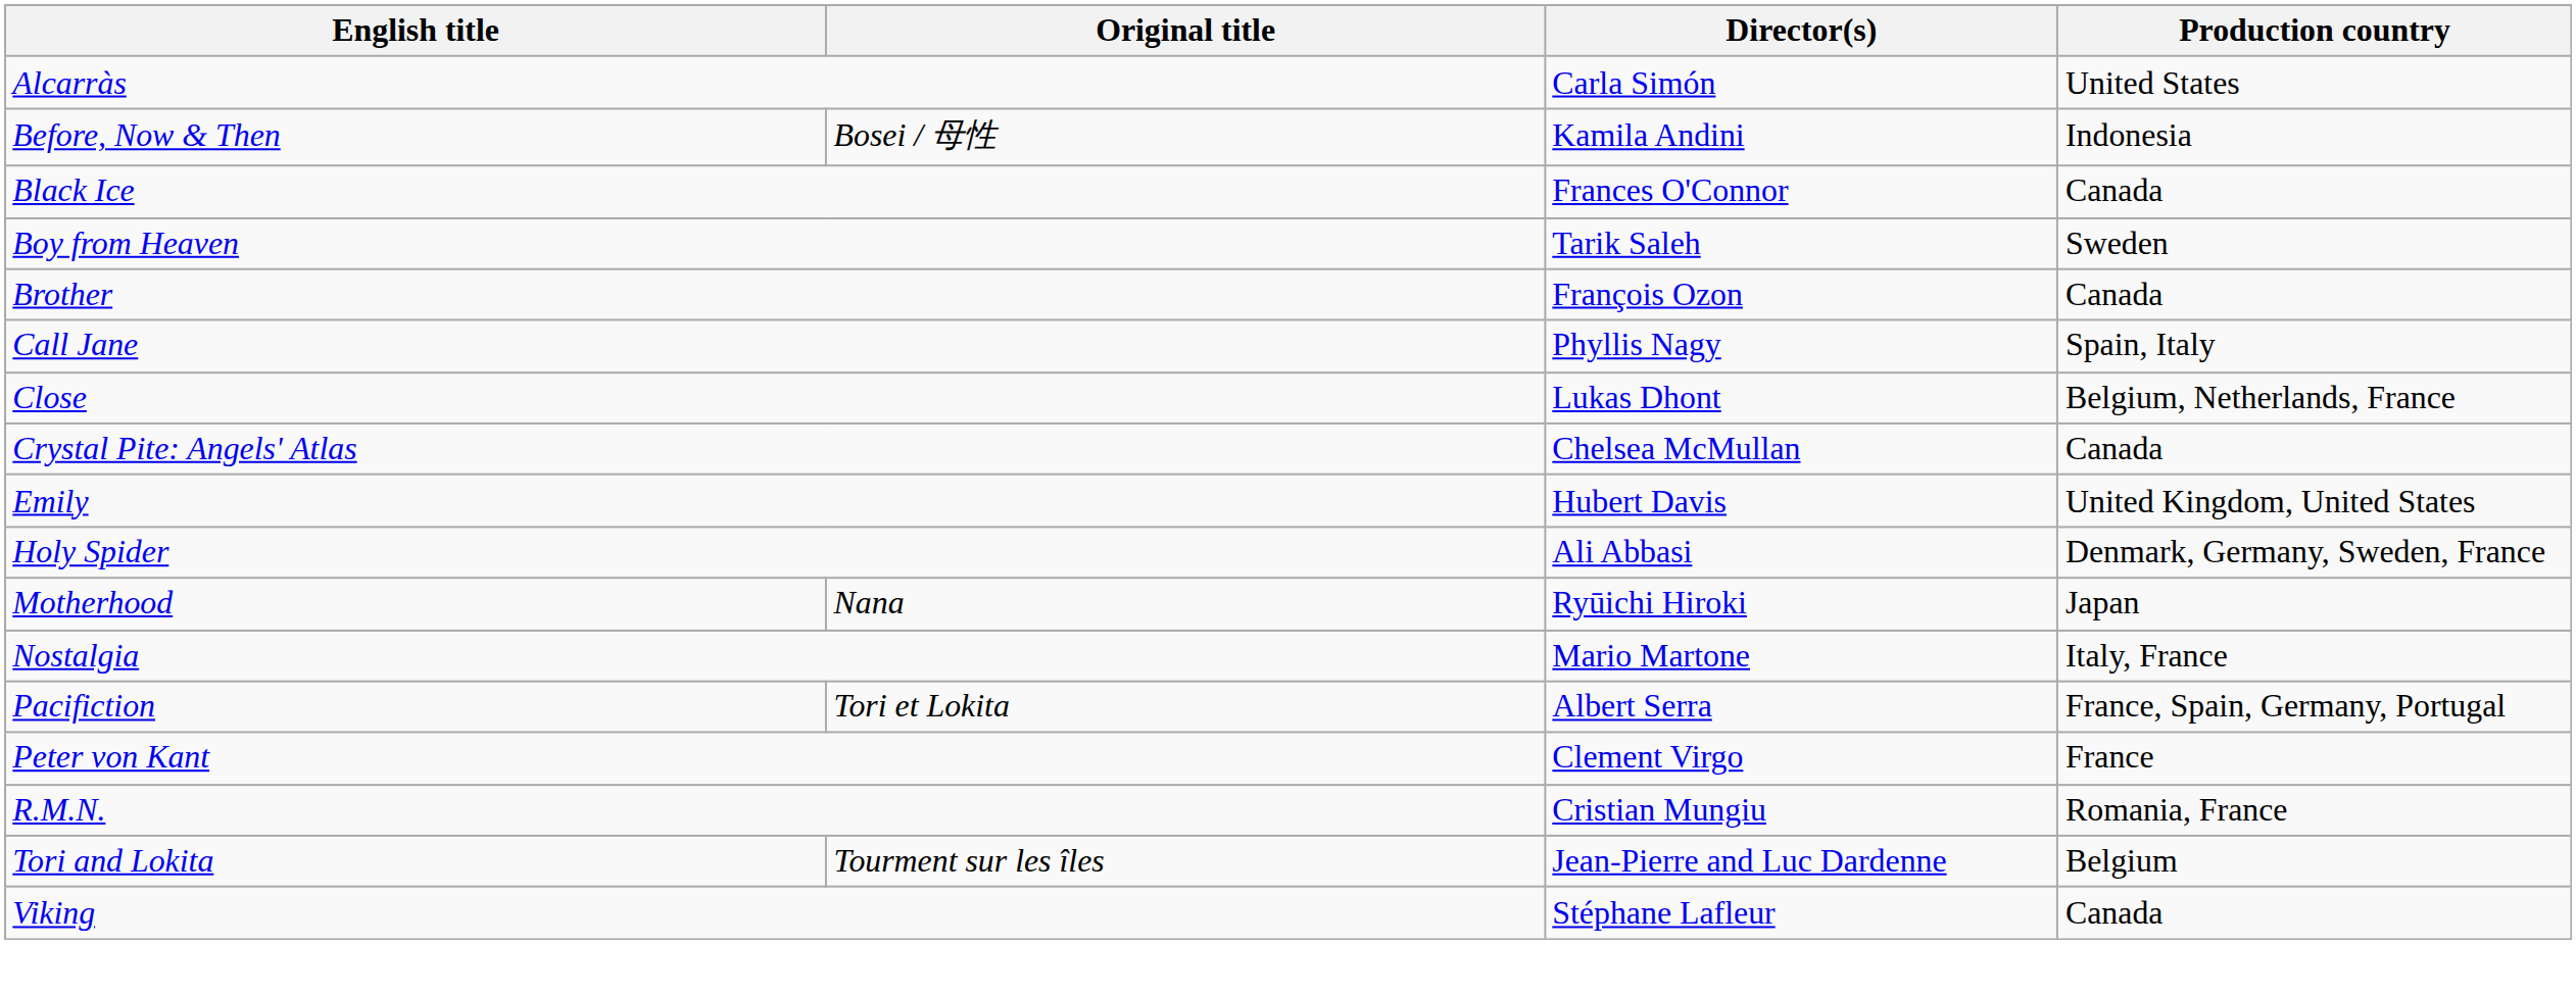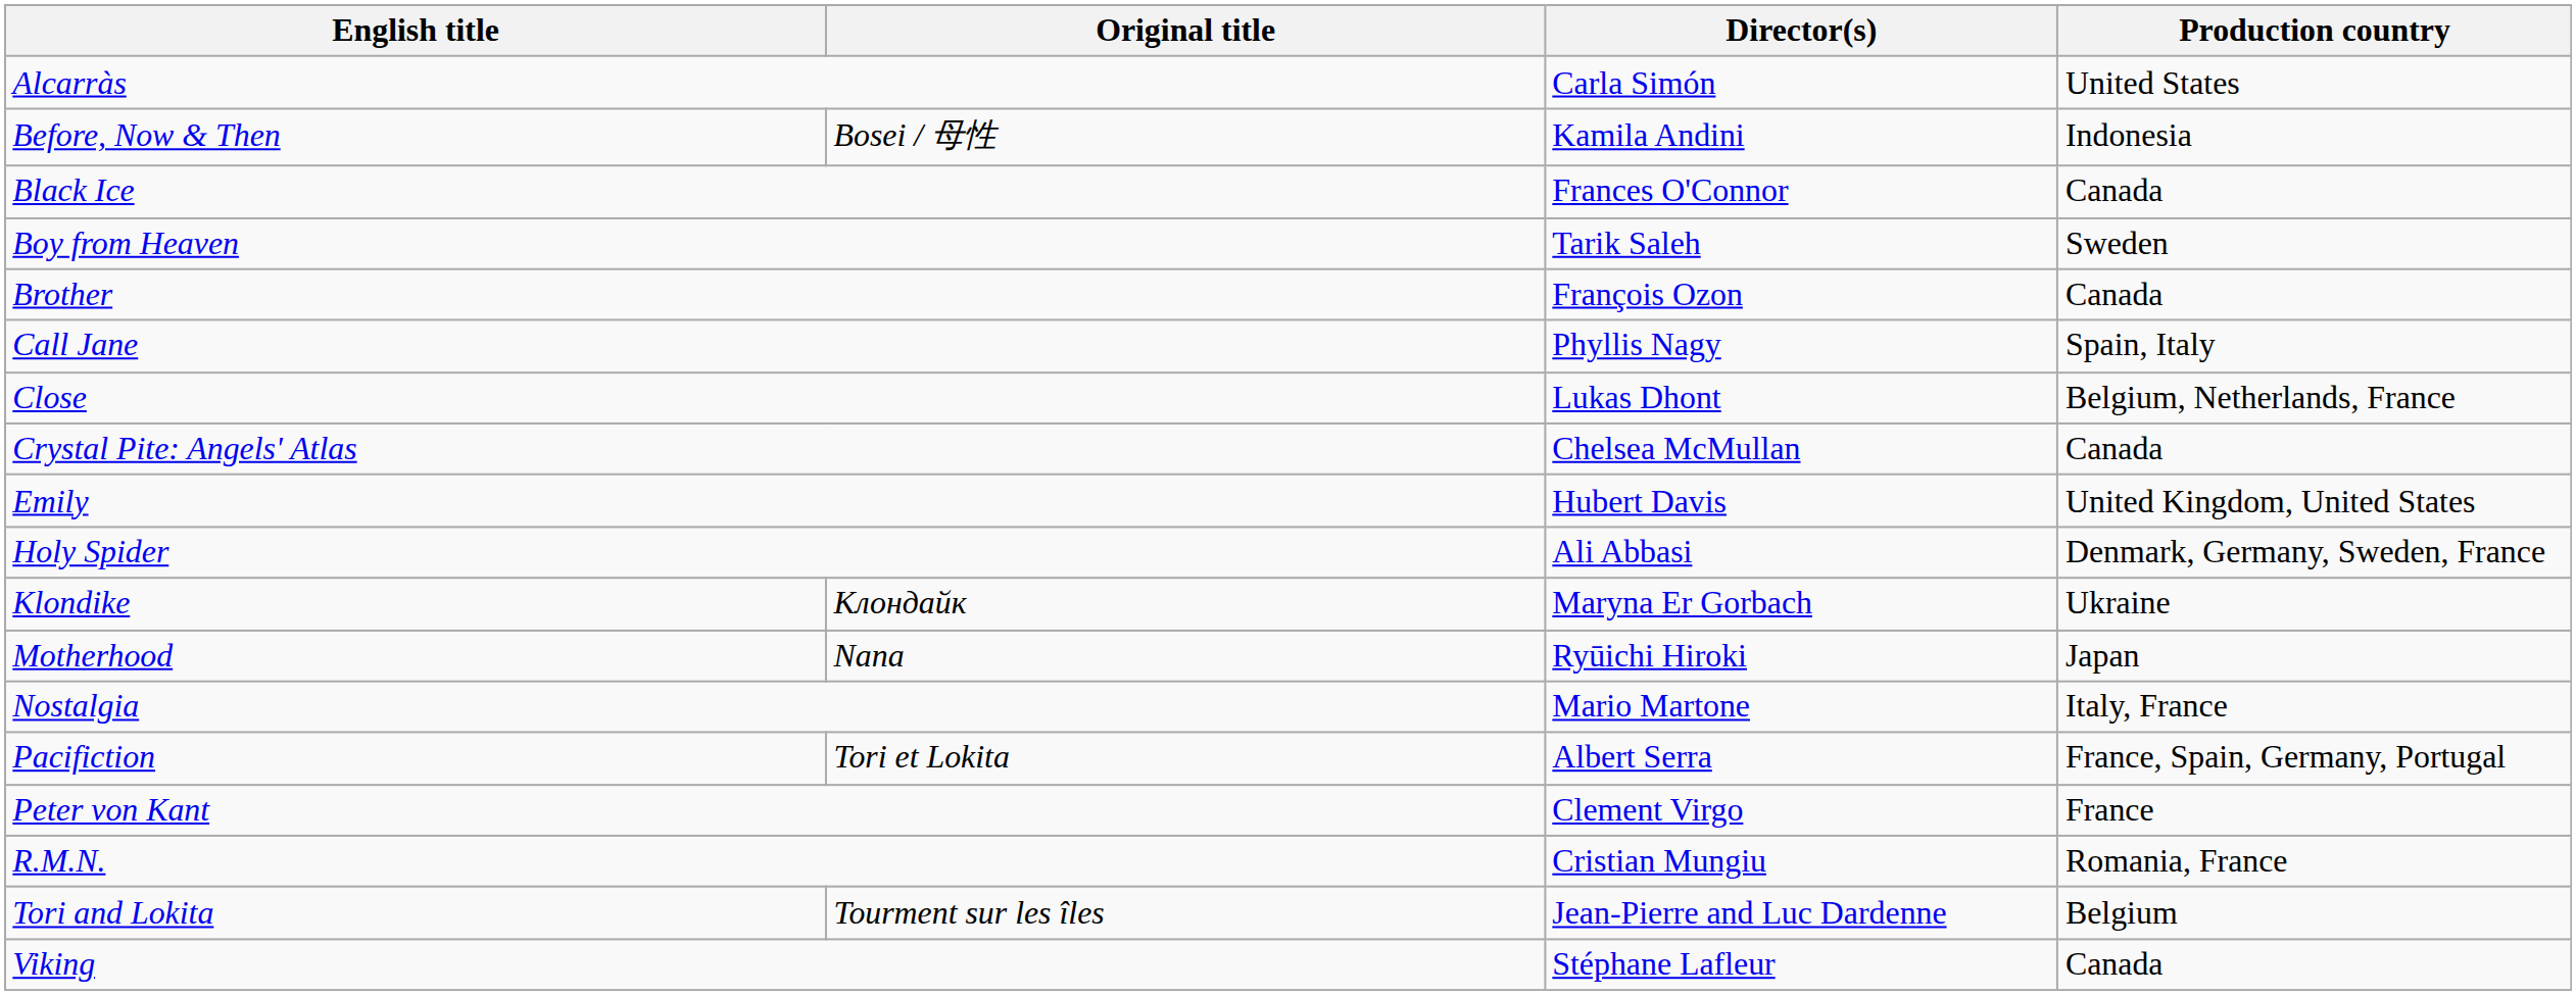+ row: Klondike | Клондайк | Maryna Er Gorbach | Ukraine
